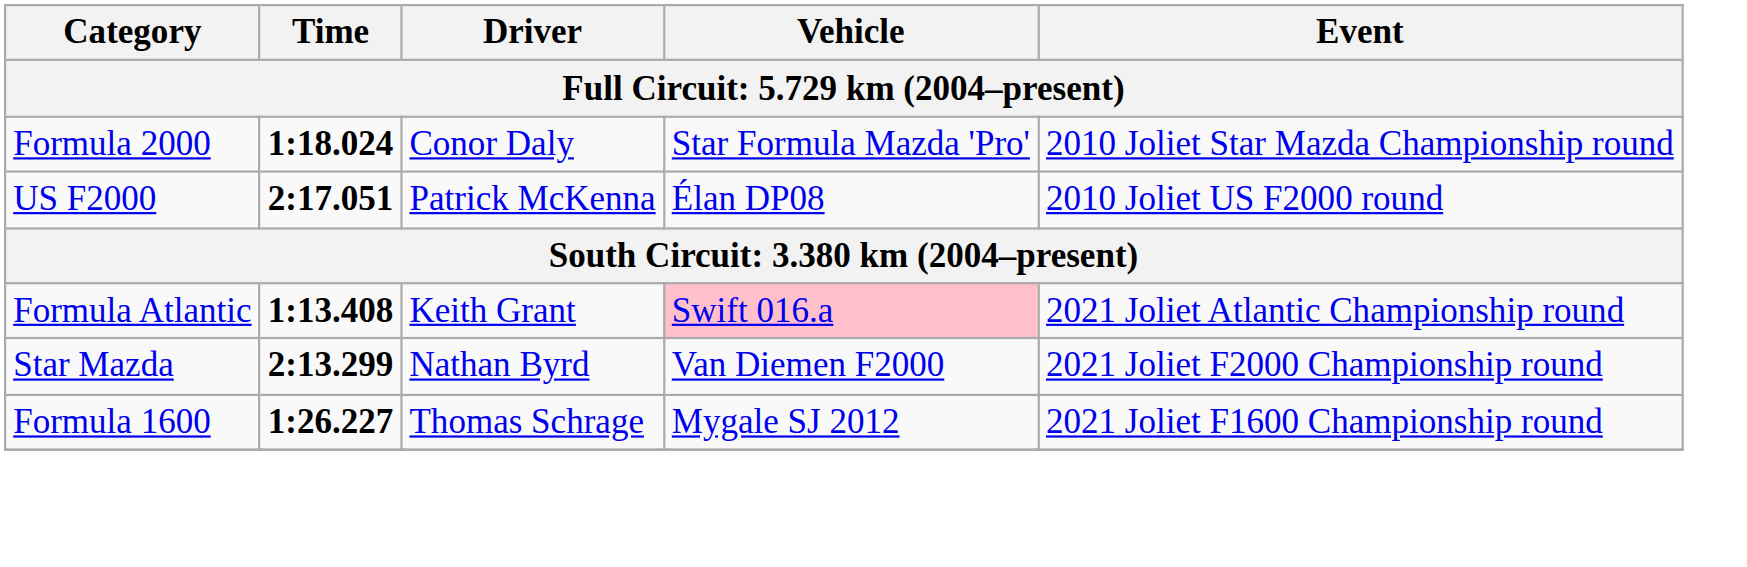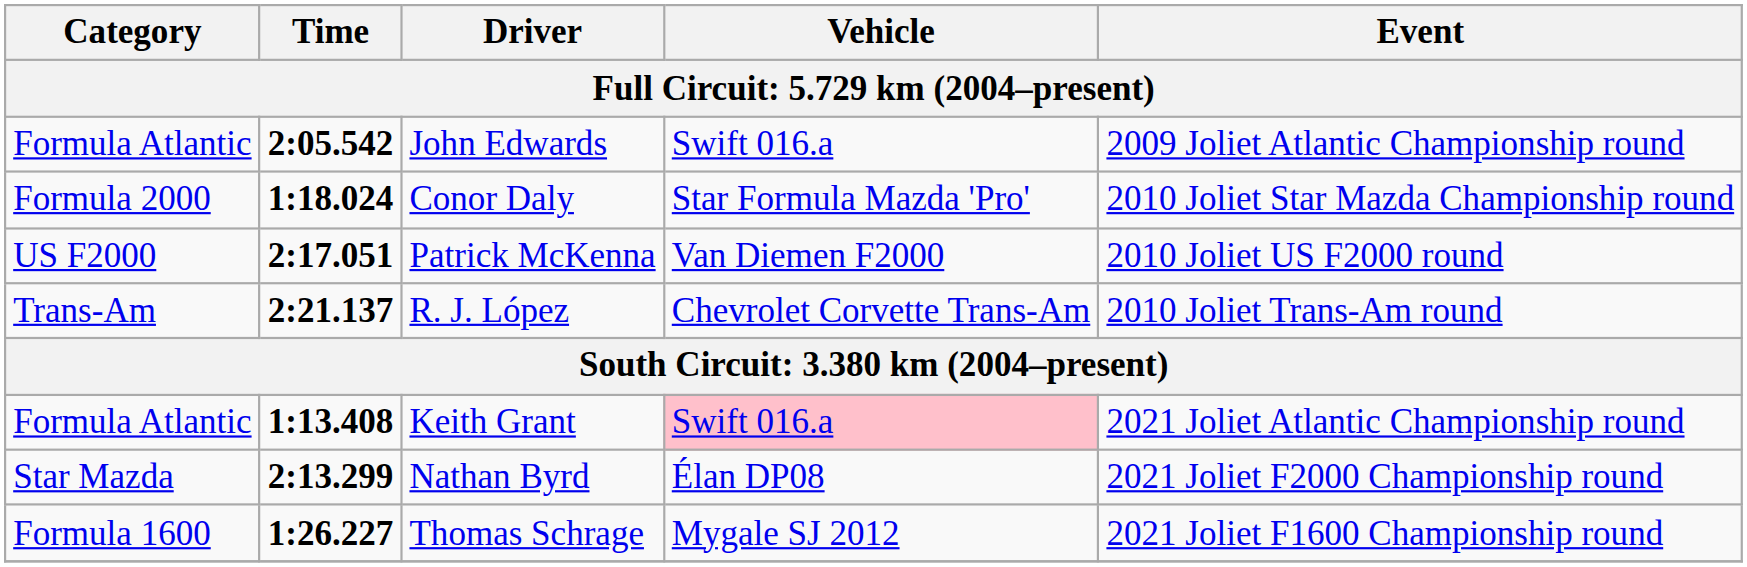+ row: Formula Atlantic | 2:05.542 | John Edwards | Swift 016.a | 2009 Joliet Atlantic Championship round
Patrick McKenna | Vehicle: Élan DP08 -> Van Diemen F2000
+ row: Trans-Am | 2:21.137 | R. J. López | Chevrolet Corvette Trans-Am | 2010 Joliet Trans-Am round
Nathan Byrd | Vehicle: Van Diemen F2000 -> Élan DP08
